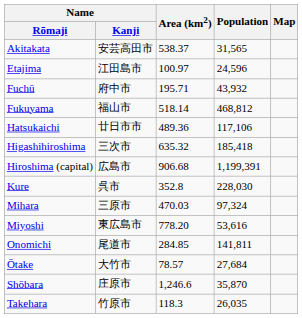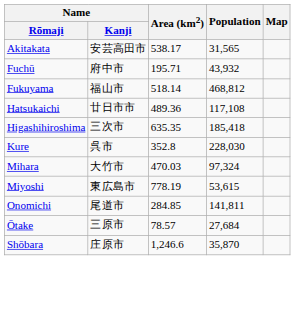Akitakata | Area (km2): 538.37 -> 538.17
- row: Etajima | 江田島市 | 100.97 | 24,596
Hatsukaichi | Population: 117,106 -> 117,108
Higashihiroshima | Area (km2): 635.32 -> 635.35
- row: Hiroshima (capital) | 広島市 | 906.68 | 1,199,391
Mihara | Name / Kanji: 三原市 -> 大竹市
Miyoshi | Area (km2): 778.20 -> 778.19
Miyoshi | Population: 53,616 -> 53,615
Ōtake | Name / Kanji: 大竹市 -> 三原市
- row: Takehara | 竹原市 | 118.3 | 26,035
